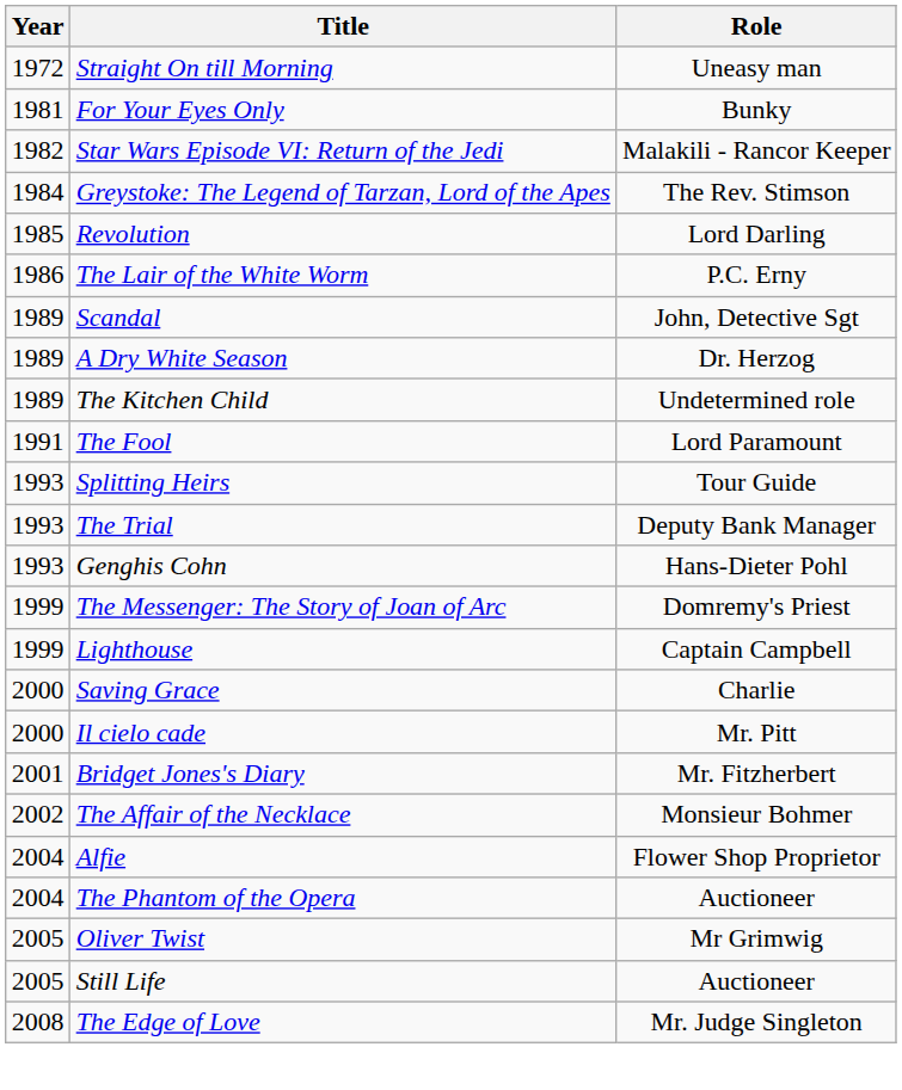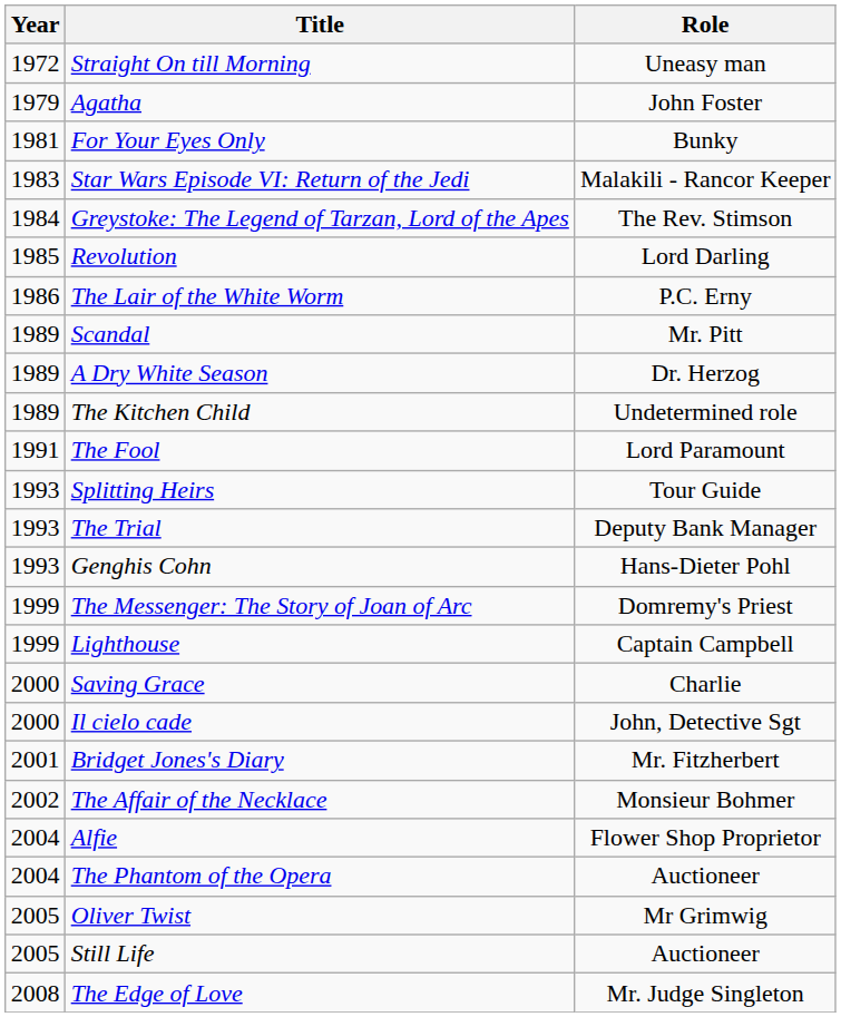+ row: 1979 | Agatha | John Foster
Star Wars Episode VI: Return of the Jedi | Year: 1982 -> 1983
Scandal | Role: John, Detective Sgt -> Mr. Pitt
Il cielo cade | Role: Mr. Pitt -> John, Detective Sgt
